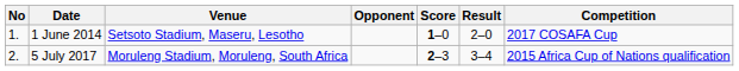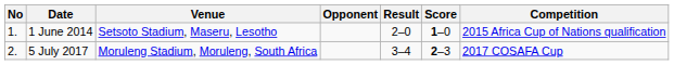columns swapped: Score <-> Result
1 June 2014 | Competition: 2017 COSAFA Cup -> 2015 Africa Cup of Nations qualification
5 July 2017 | Competition: 2015 Africa Cup of Nations qualification -> 2017 COSAFA Cup
